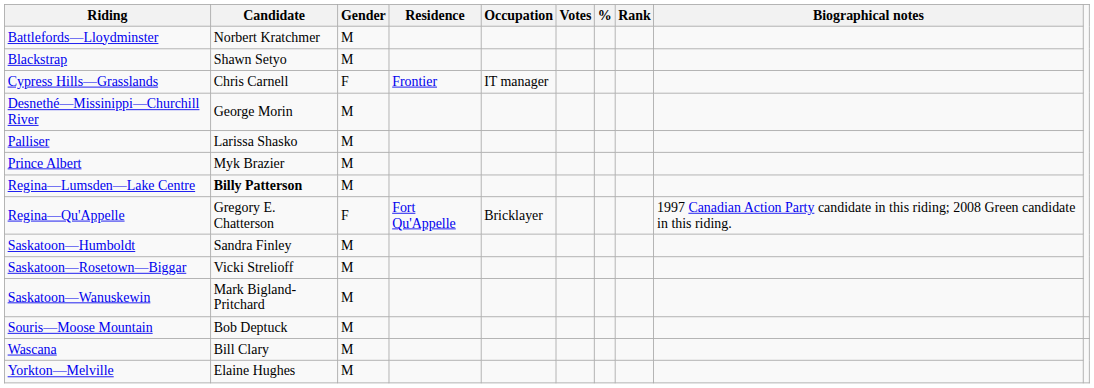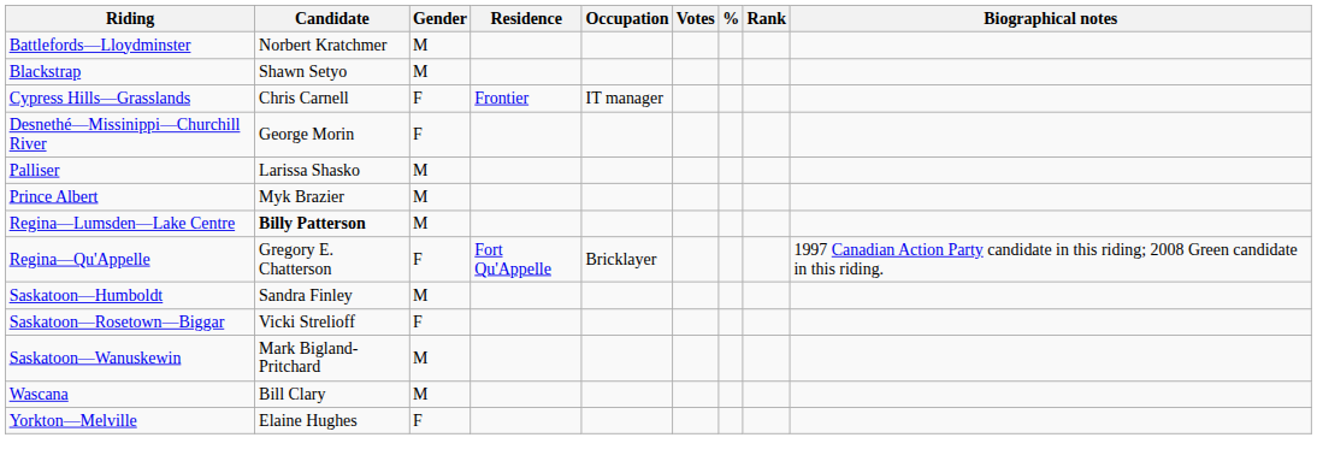Desnethé—Missinippi—Churchill River | Gender: M -> F
Saskatoon—Rosetown—Biggar | Gender: M -> F
- row: Souris—Moose Mountain | Bob Deptuck | M
Yorkton—Melville | Gender: M -> F
